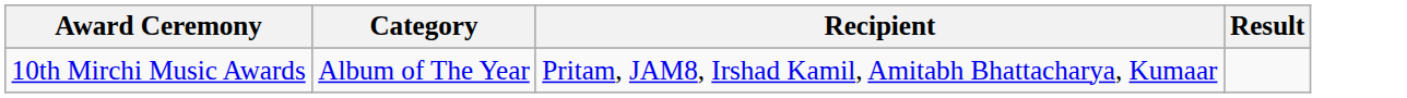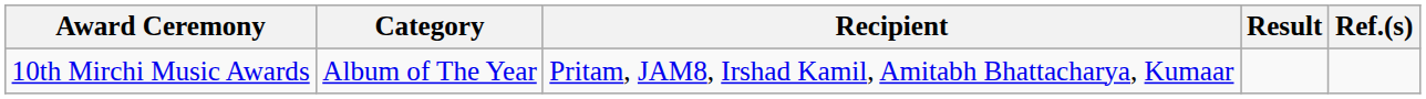+ column: Ref.(s)
